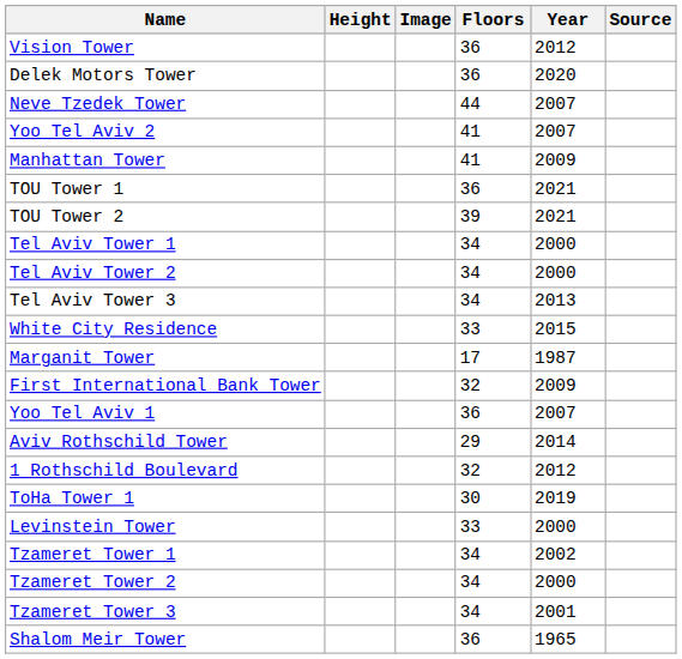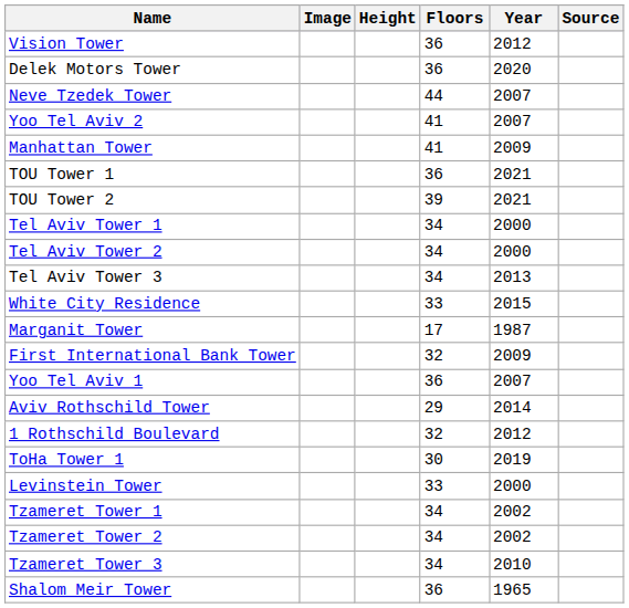columns swapped: Image <-> Height
Tzameret Tower 2 | Year: 2000 -> 2002
Tzameret Tower 3 | Year: 2001 -> 2010
